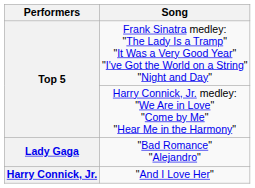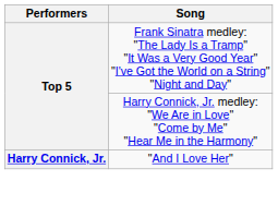- row: Lady Gaga | "Bad Romance" "Alejandro"
